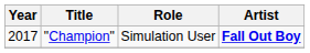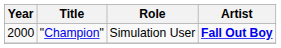"Champion" | Year: 2017 -> 2000
